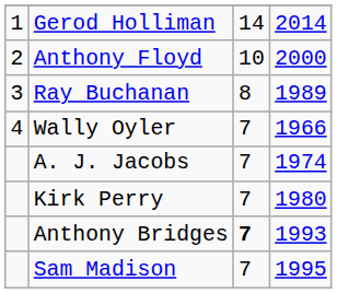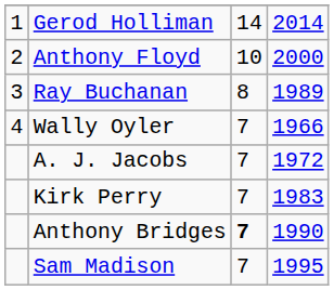A. J. Jacobs | column 4: 1974 -> 1972
Kirk Perry | column 4: 1980 -> 1983
Anthony Bridges | column 4: 1993 -> 1990
